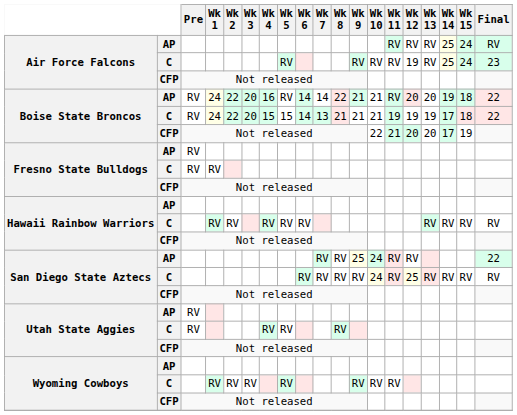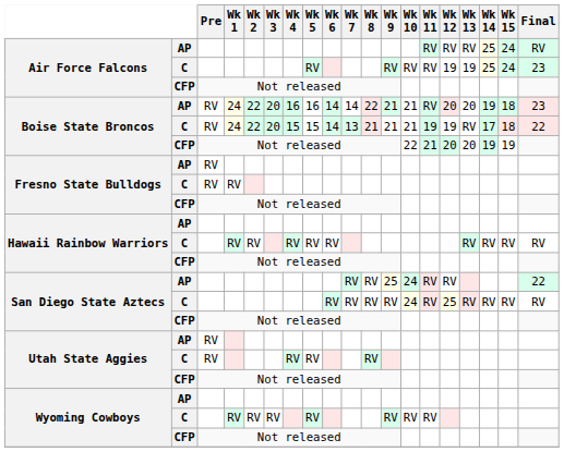Air Force Falcons / C | Wk 13: RV -> 19
Boise State Broncos / AP | Wk 5: RV -> 16
Boise State Broncos / AP | Final: 22 -> 23
Boise State Broncos / C | Wk 13: 19 -> RV
Boise State Broncos / CFP | Wk 14: 17 -> 19
